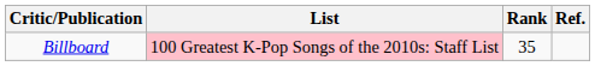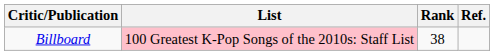Billboard | Rank: 35 -> 38
